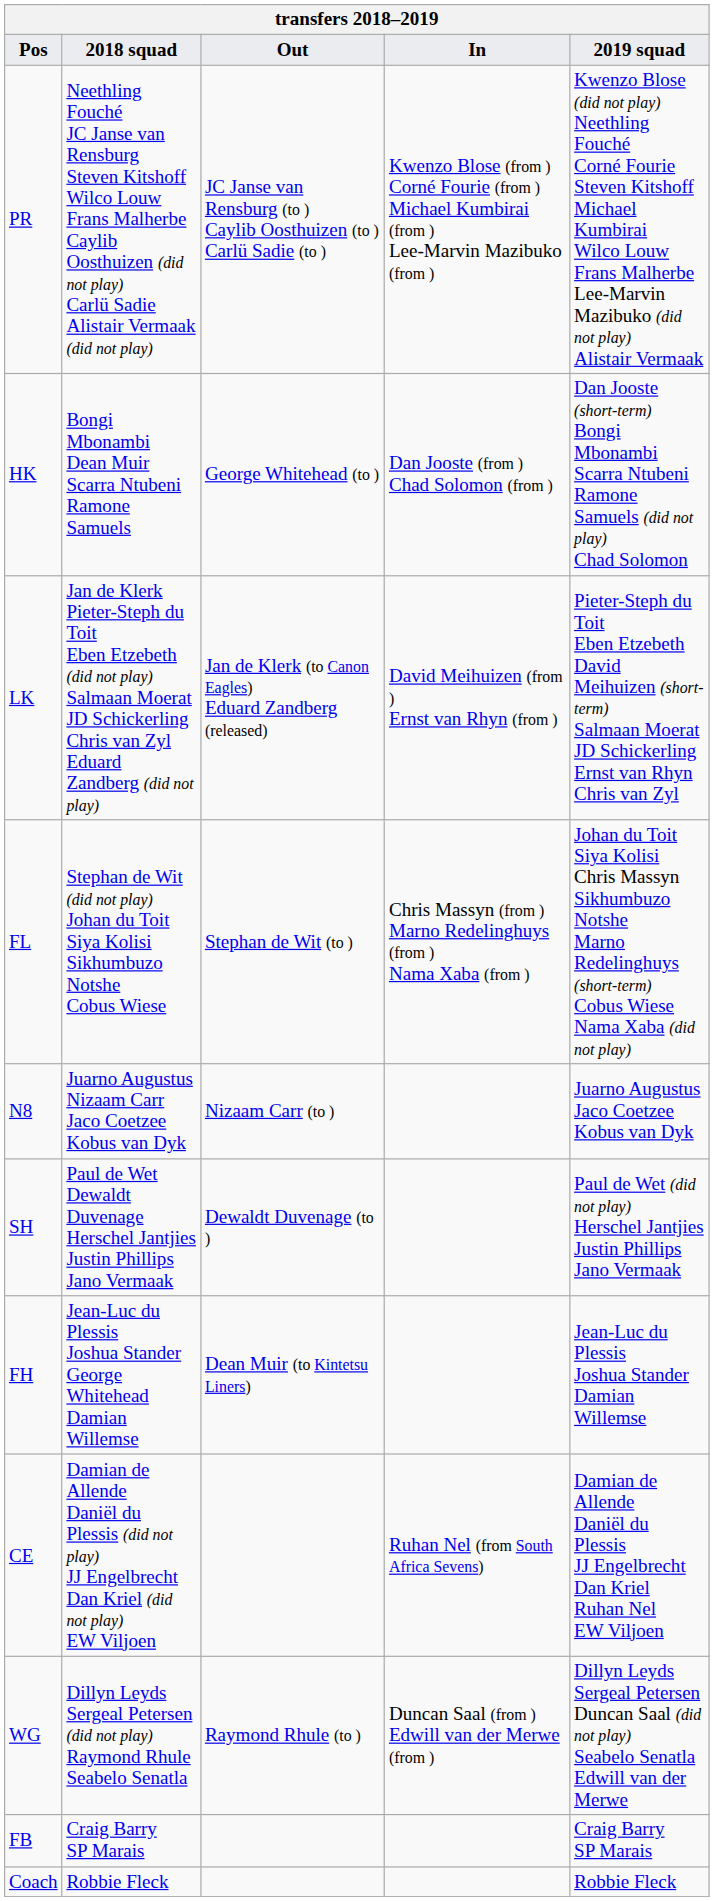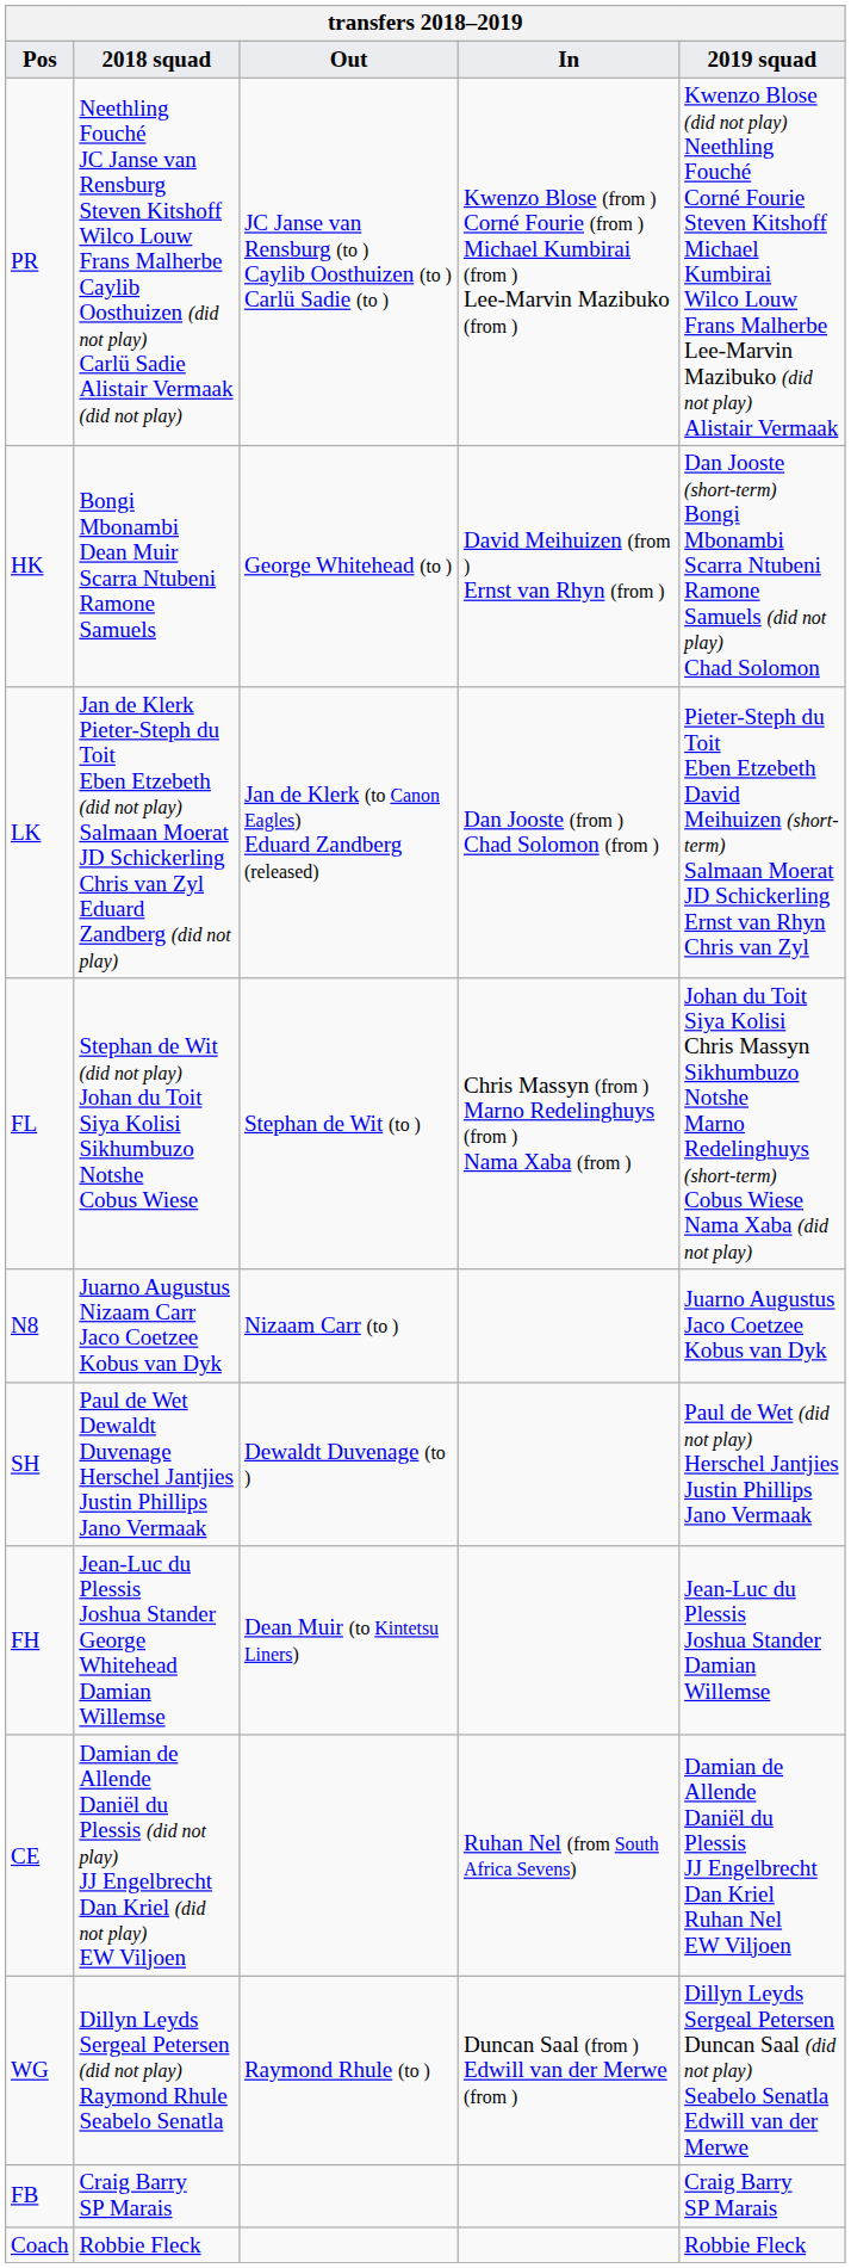HK | In: Dan Jooste (from ) Chad Solomon (from ) -> David Meihuizen (from ) Ernst van Rhyn (from )
LK | In: David Meihuizen (from ) Ernst van Rhyn (from ) -> Dan Jooste (from ) Chad Solomon (from )
